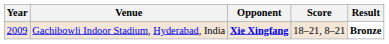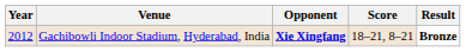Gachibowli Indoor Stadium, Hyderabad, India | Year: 2009 -> 2012
